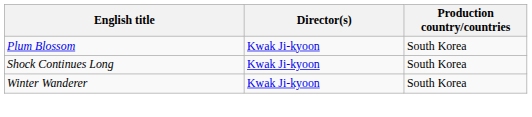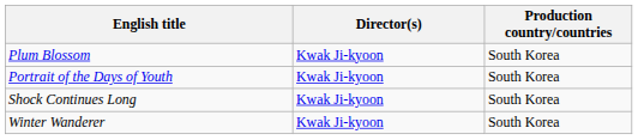+ row: Portrait of the Days of Youth | Kwak Ji-kyoon | South Korea
